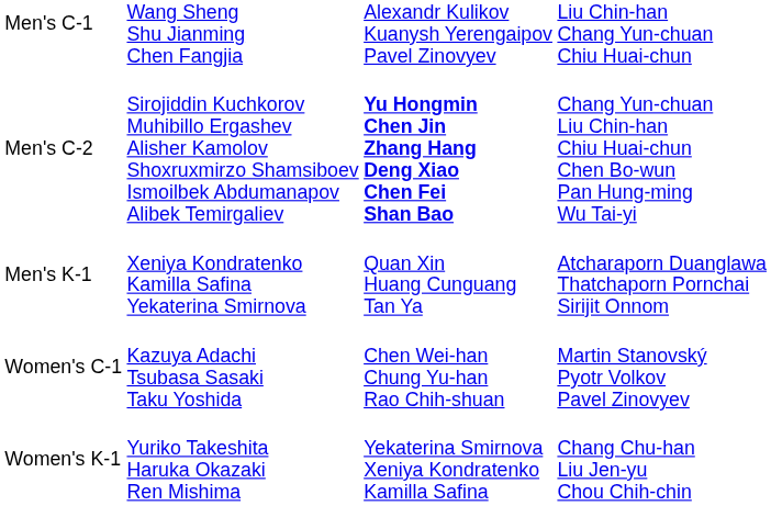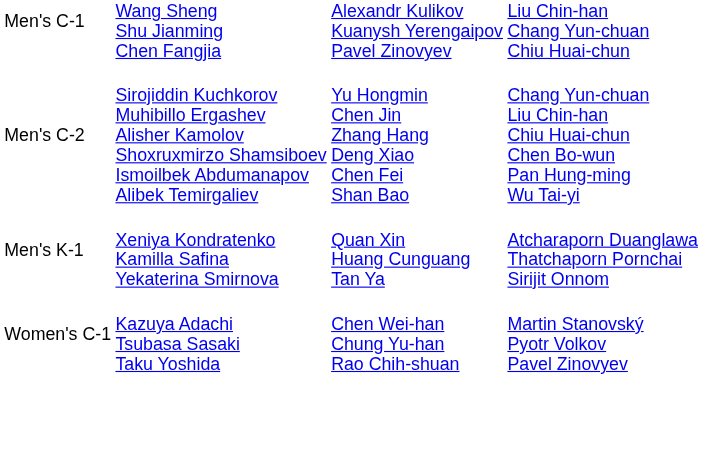Men's C-2 | column 3: bold -> normal
- row: Women's K-1 | Yuriko Takeshita Haruka Okazaki Ren Mishima | Yekaterina Smirnova Xeniya Kondratenko Kamilla Safina | Chang Chu-han Liu Jen-yu Chou Chih-chin
